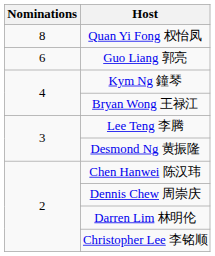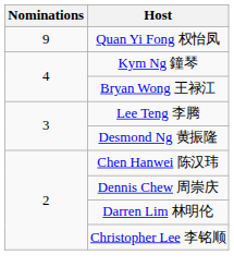Quan Yi Fong 权怡凤 | Nominations: 8 -> 9
- row: 6 | Guo Liang 郭亮
